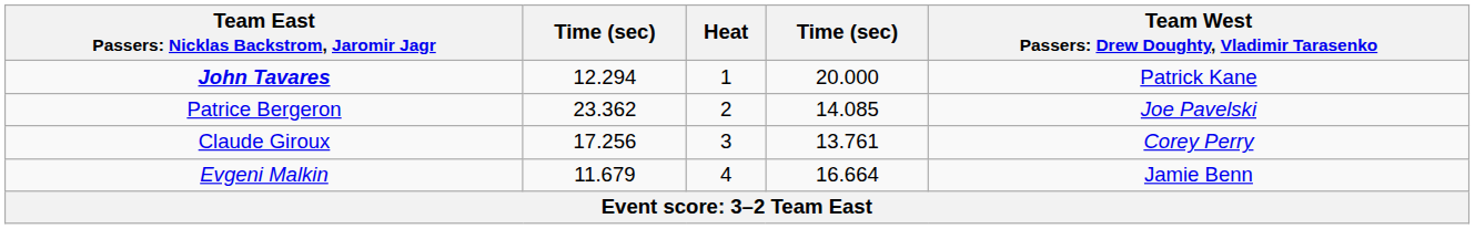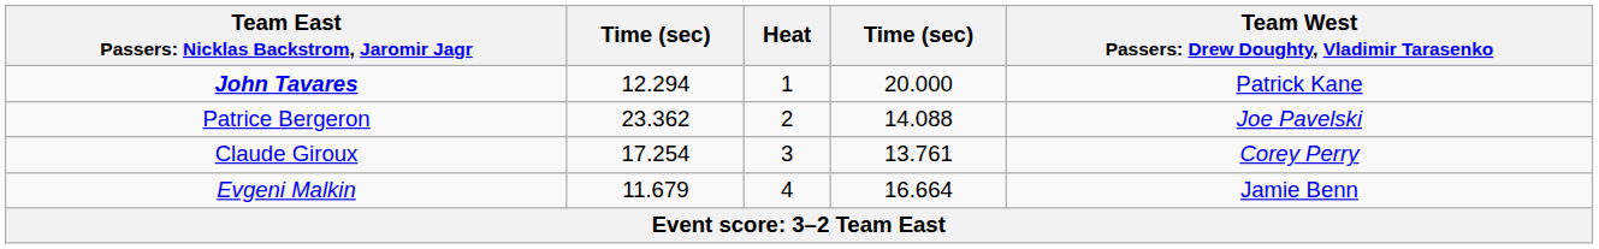Patrice Bergeron | column 4: 14.085 -> 14.088
Claude Giroux | column 2: 17.256 -> 17.254
